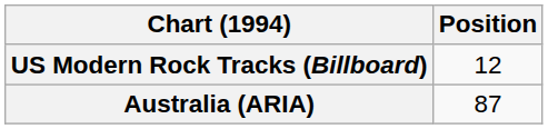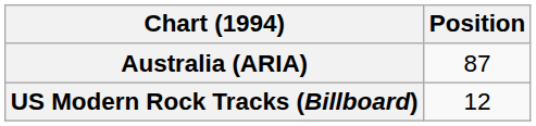rows swapped: Australia (ARIA) <-> US Modern Rock Tracks (Billboard)
